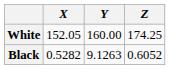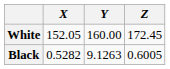White | Z: 174.25 -> 172.45
Black | Z: 0.6052 -> 0.6005
